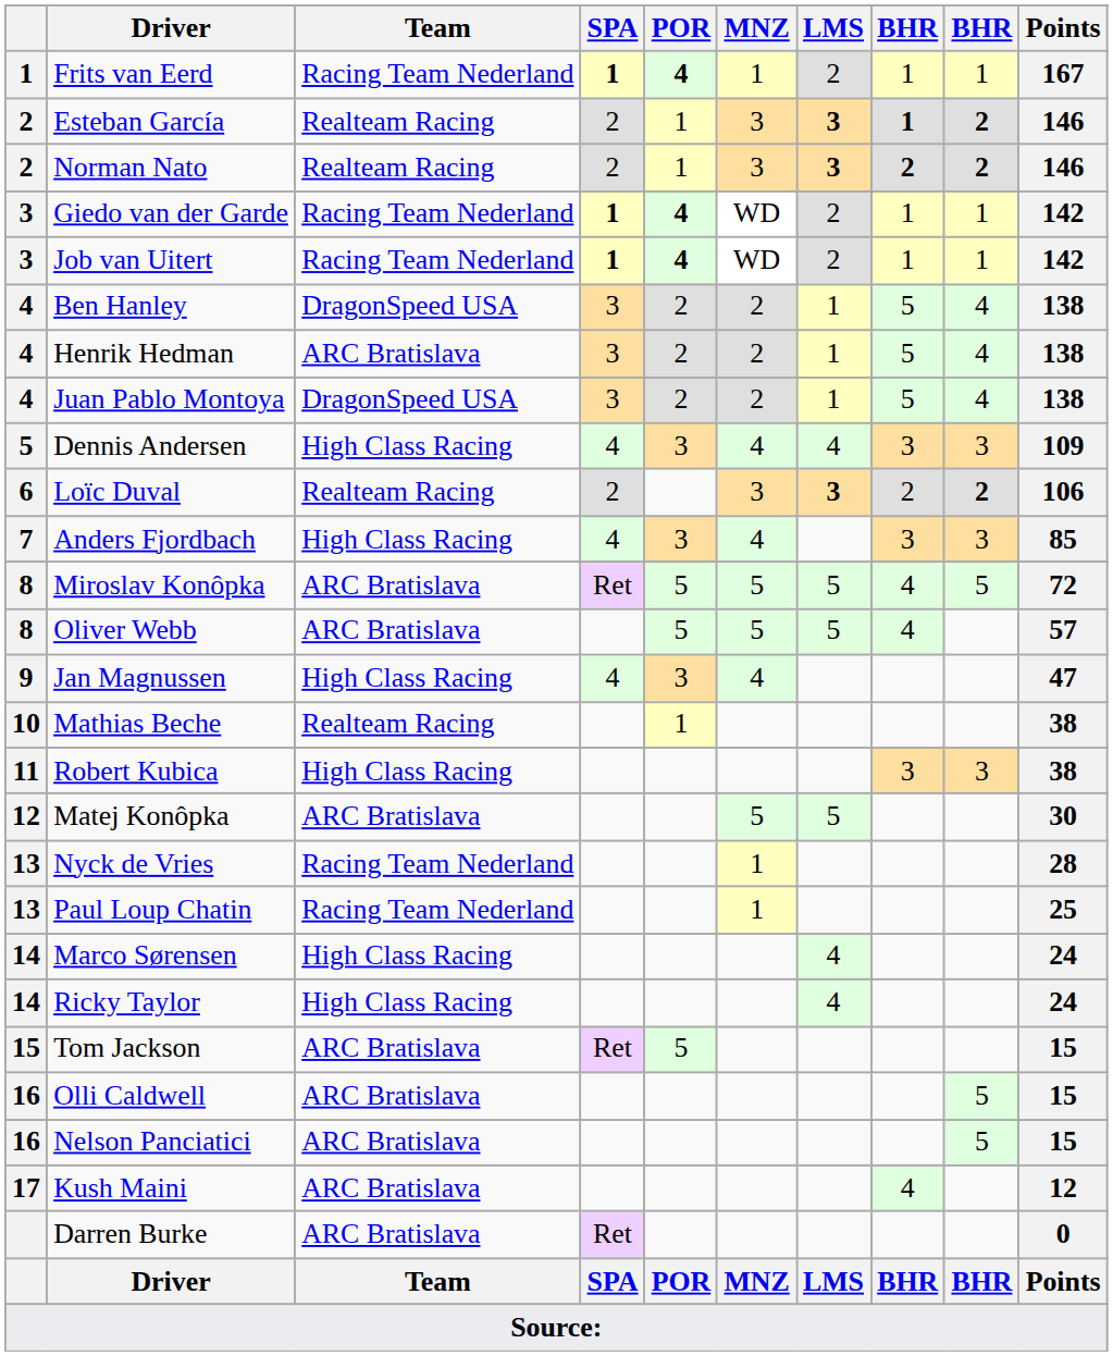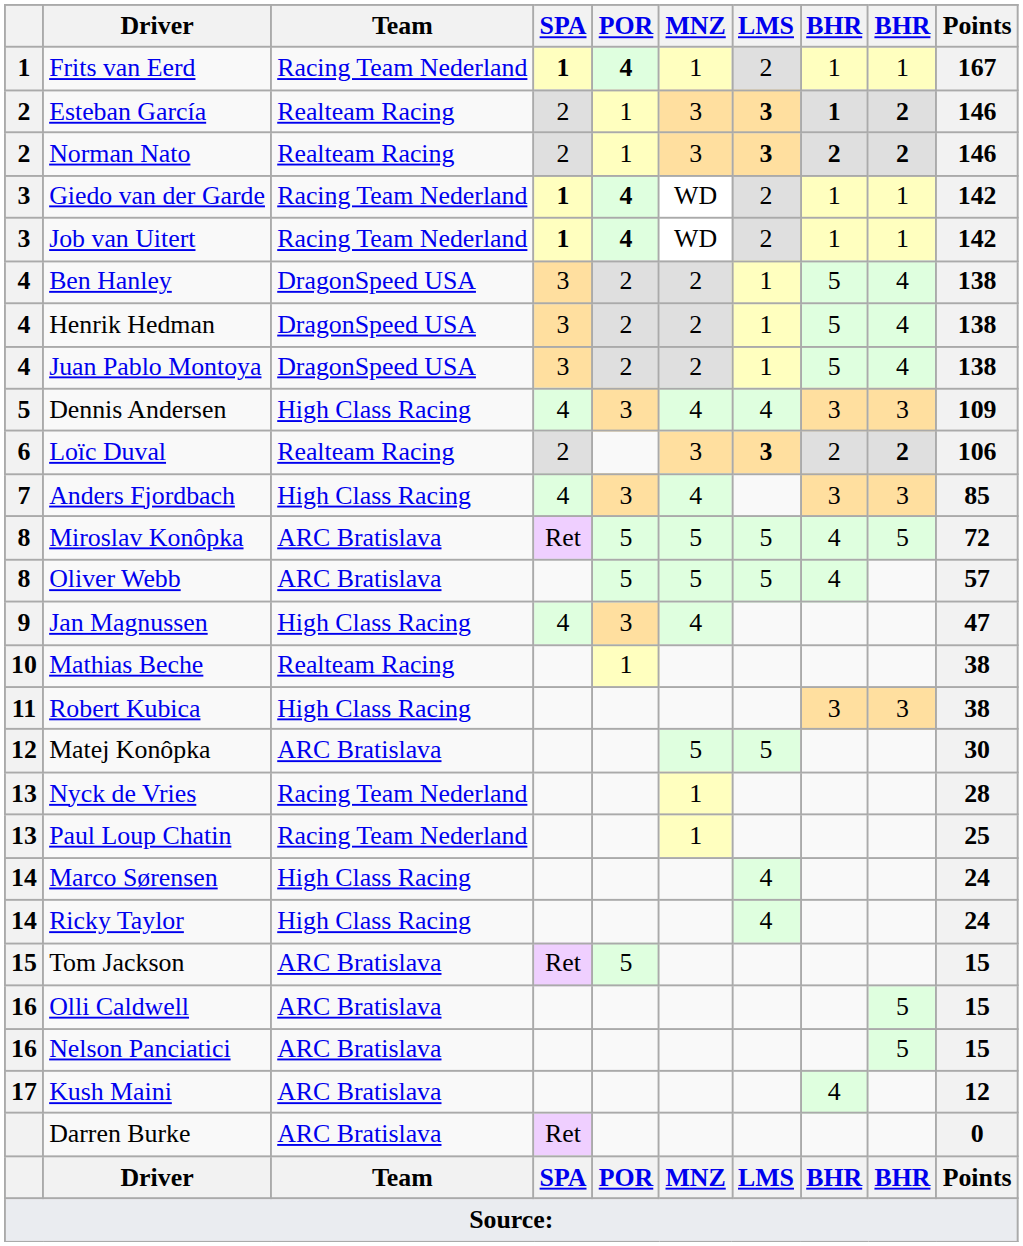Henrik Hedman | Team: ARC Bratislava -> DragonSpeed USA
